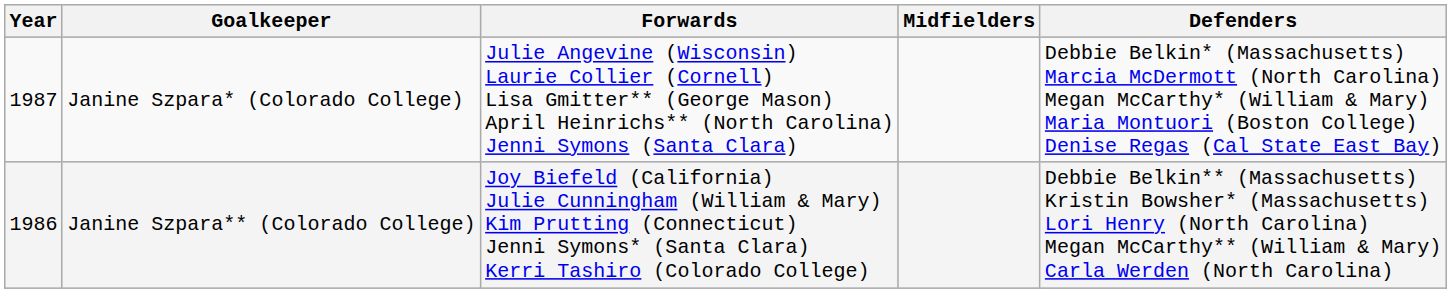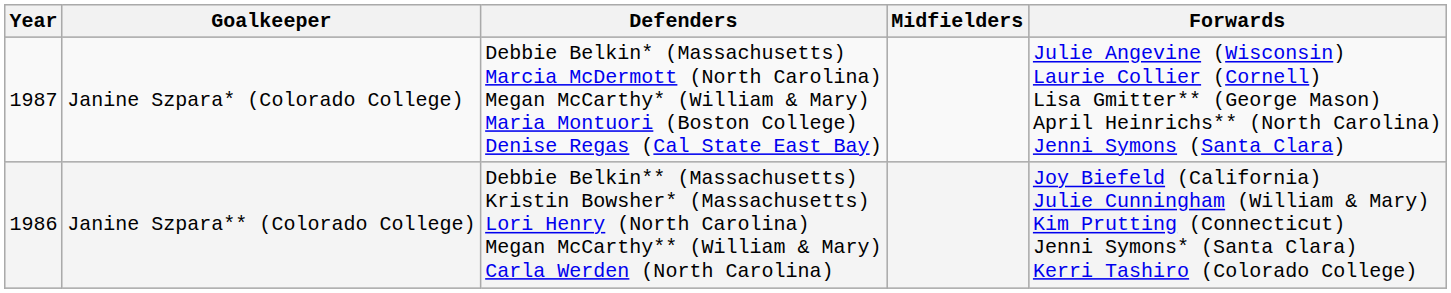columns swapped: Defenders <-> Forwards
